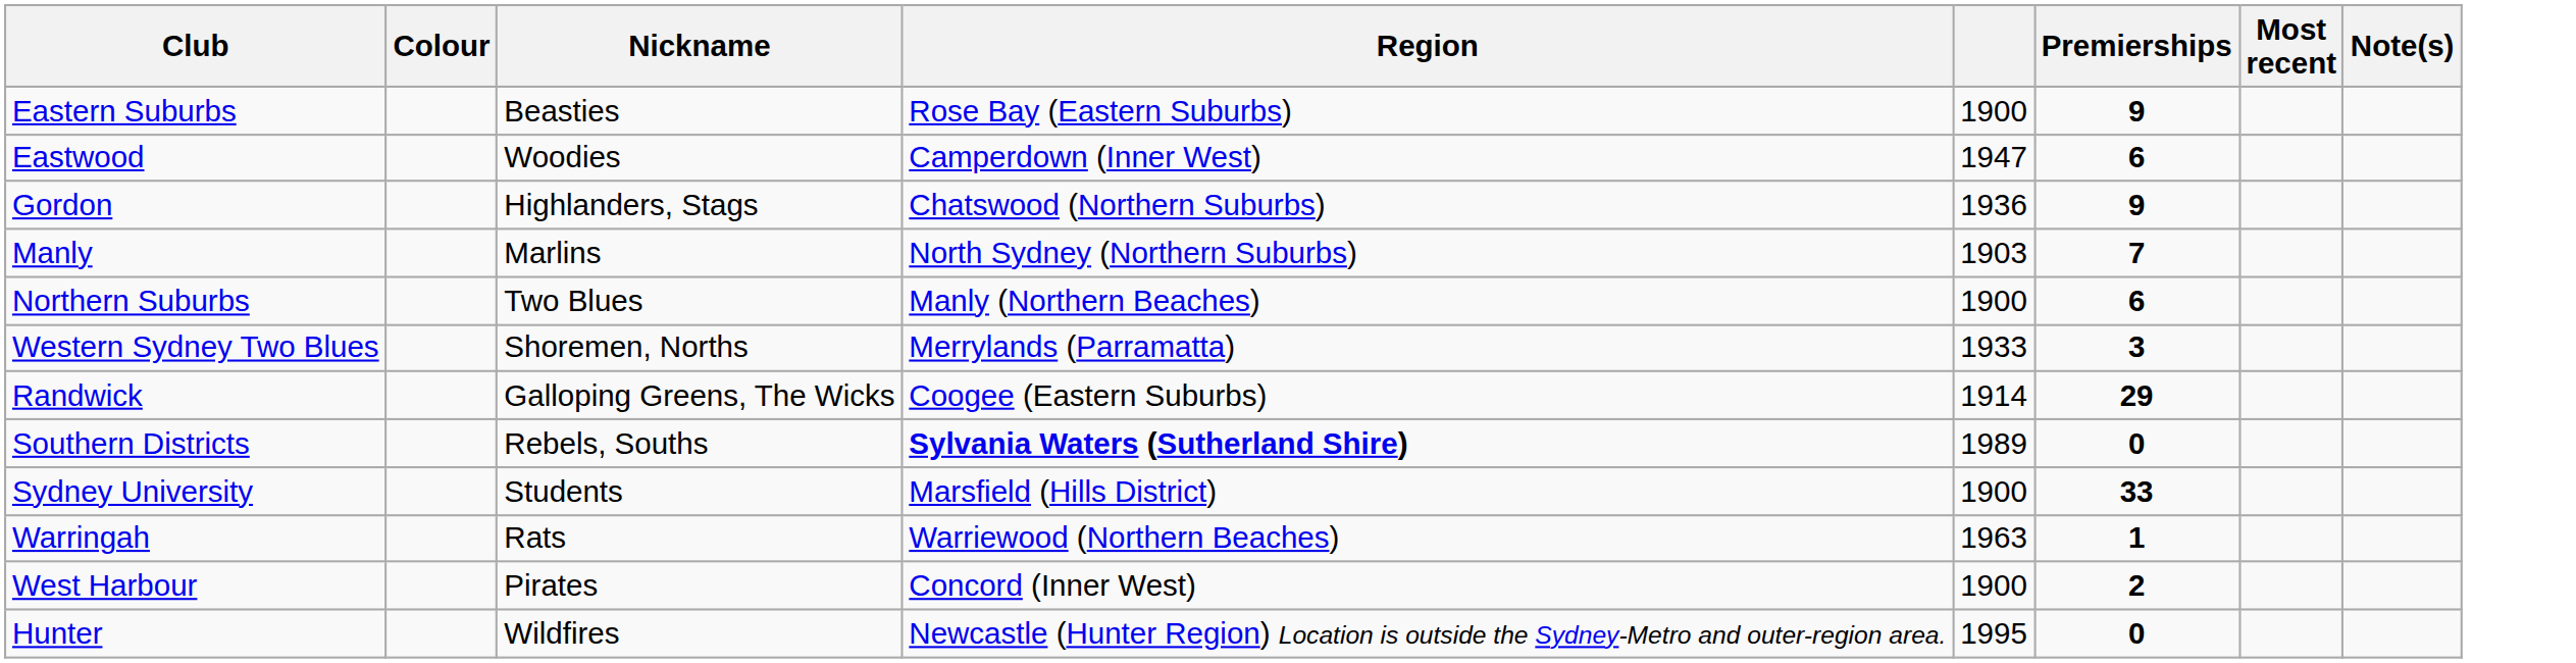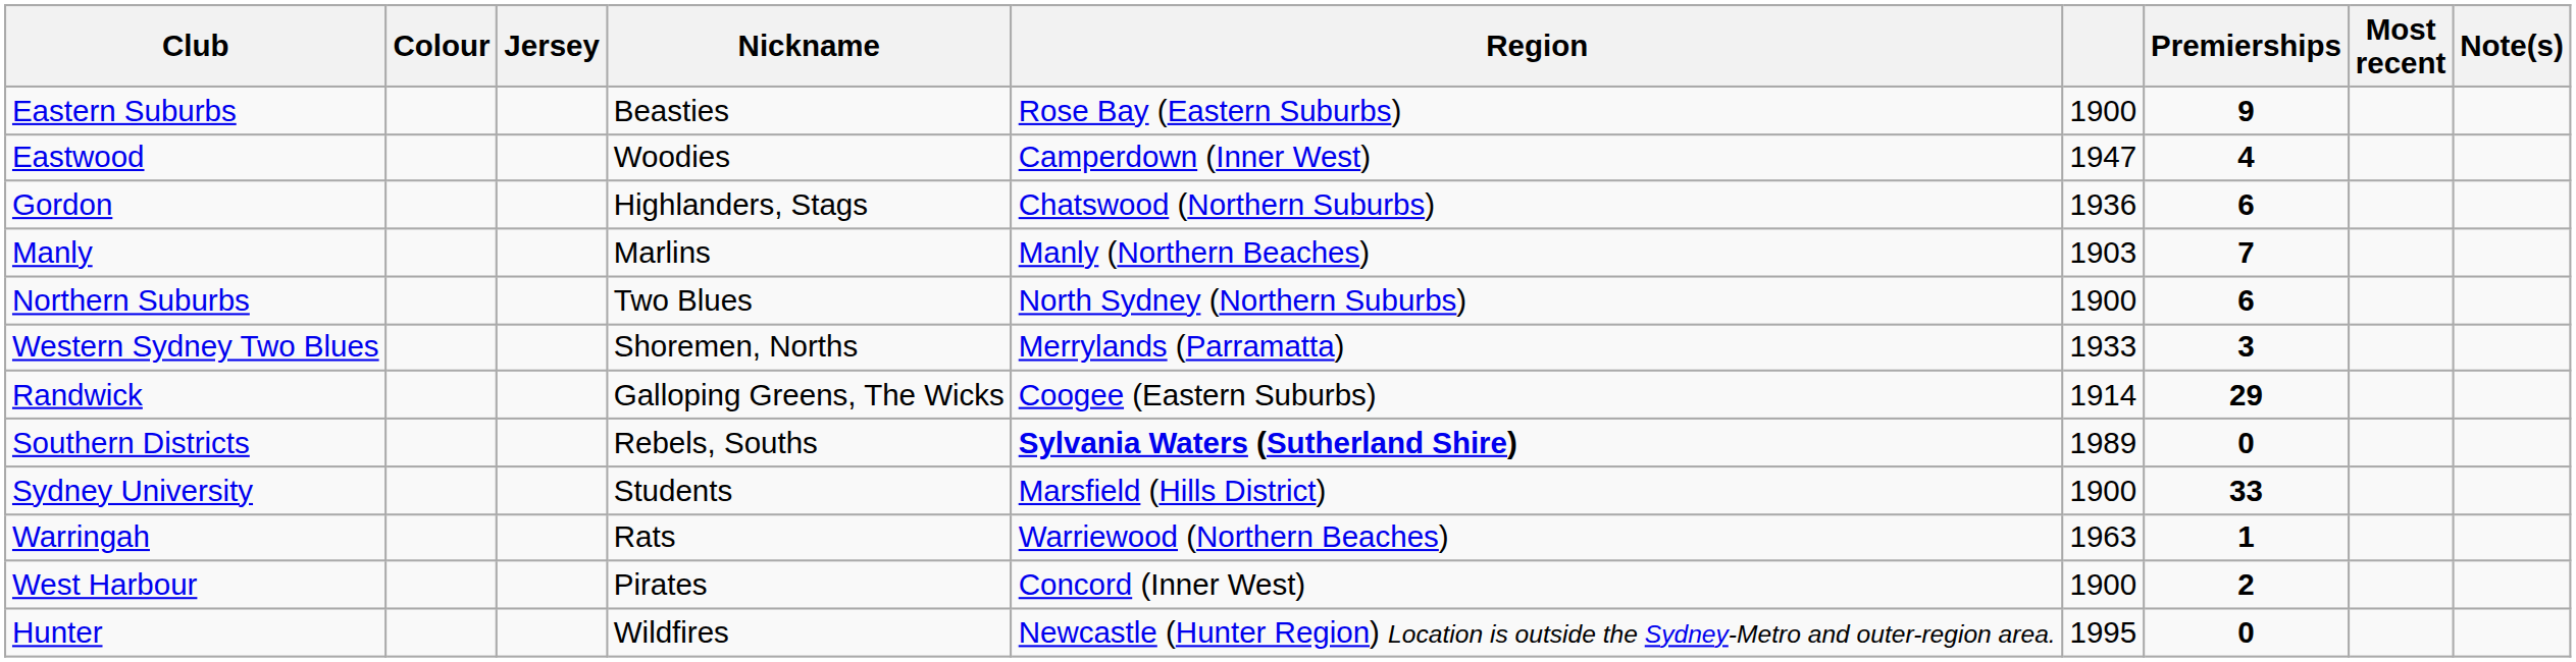+ column: Jersey
Eastwood | Premierships: 6 -> 4
Gordon | Premierships: 9 -> 6
Manly | Region: North Sydney (Northern Suburbs) -> Manly (Northern Beaches)
Northern Suburbs | Region: Manly (Northern Beaches) -> North Sydney (Northern Suburbs)
